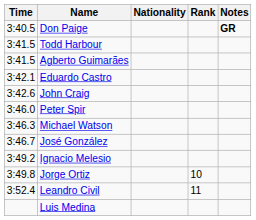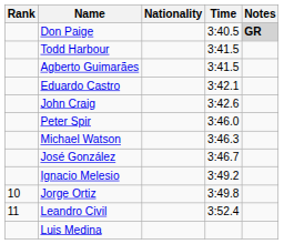columns swapped: Rank <-> Time
Don Paige | Notes: no background -> lightgrey background
